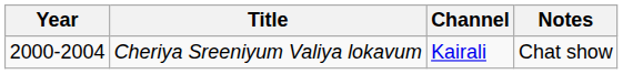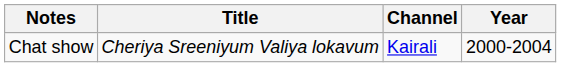columns swapped: Year <-> Notes
